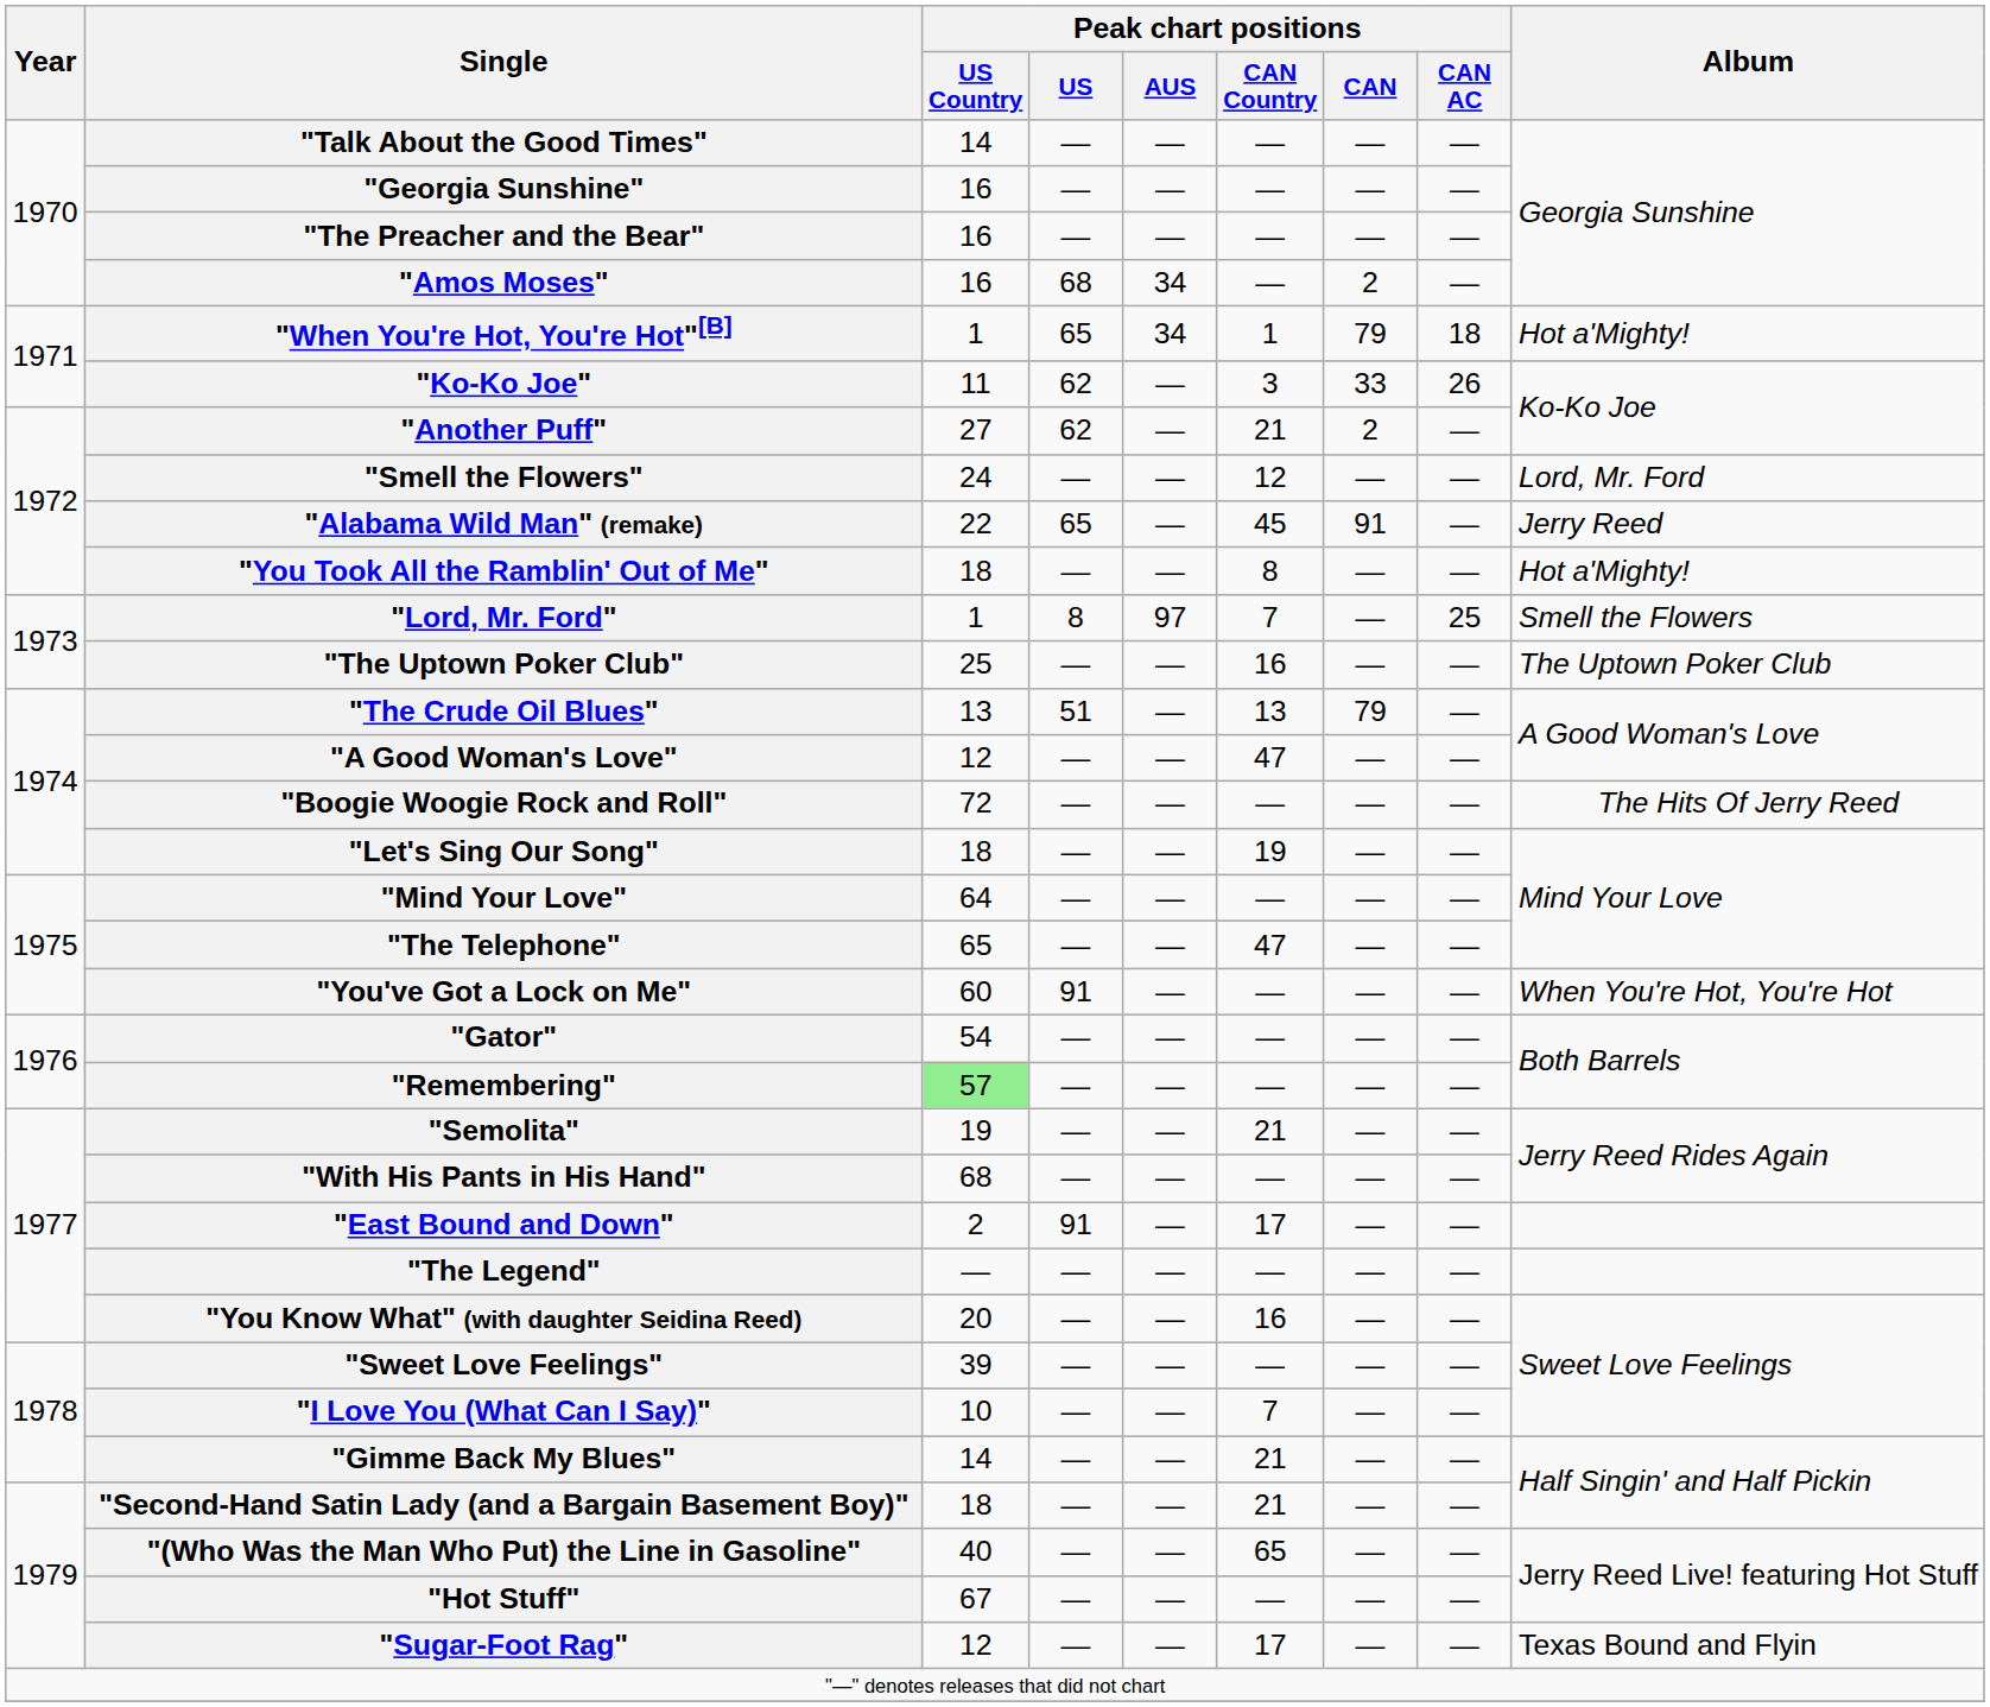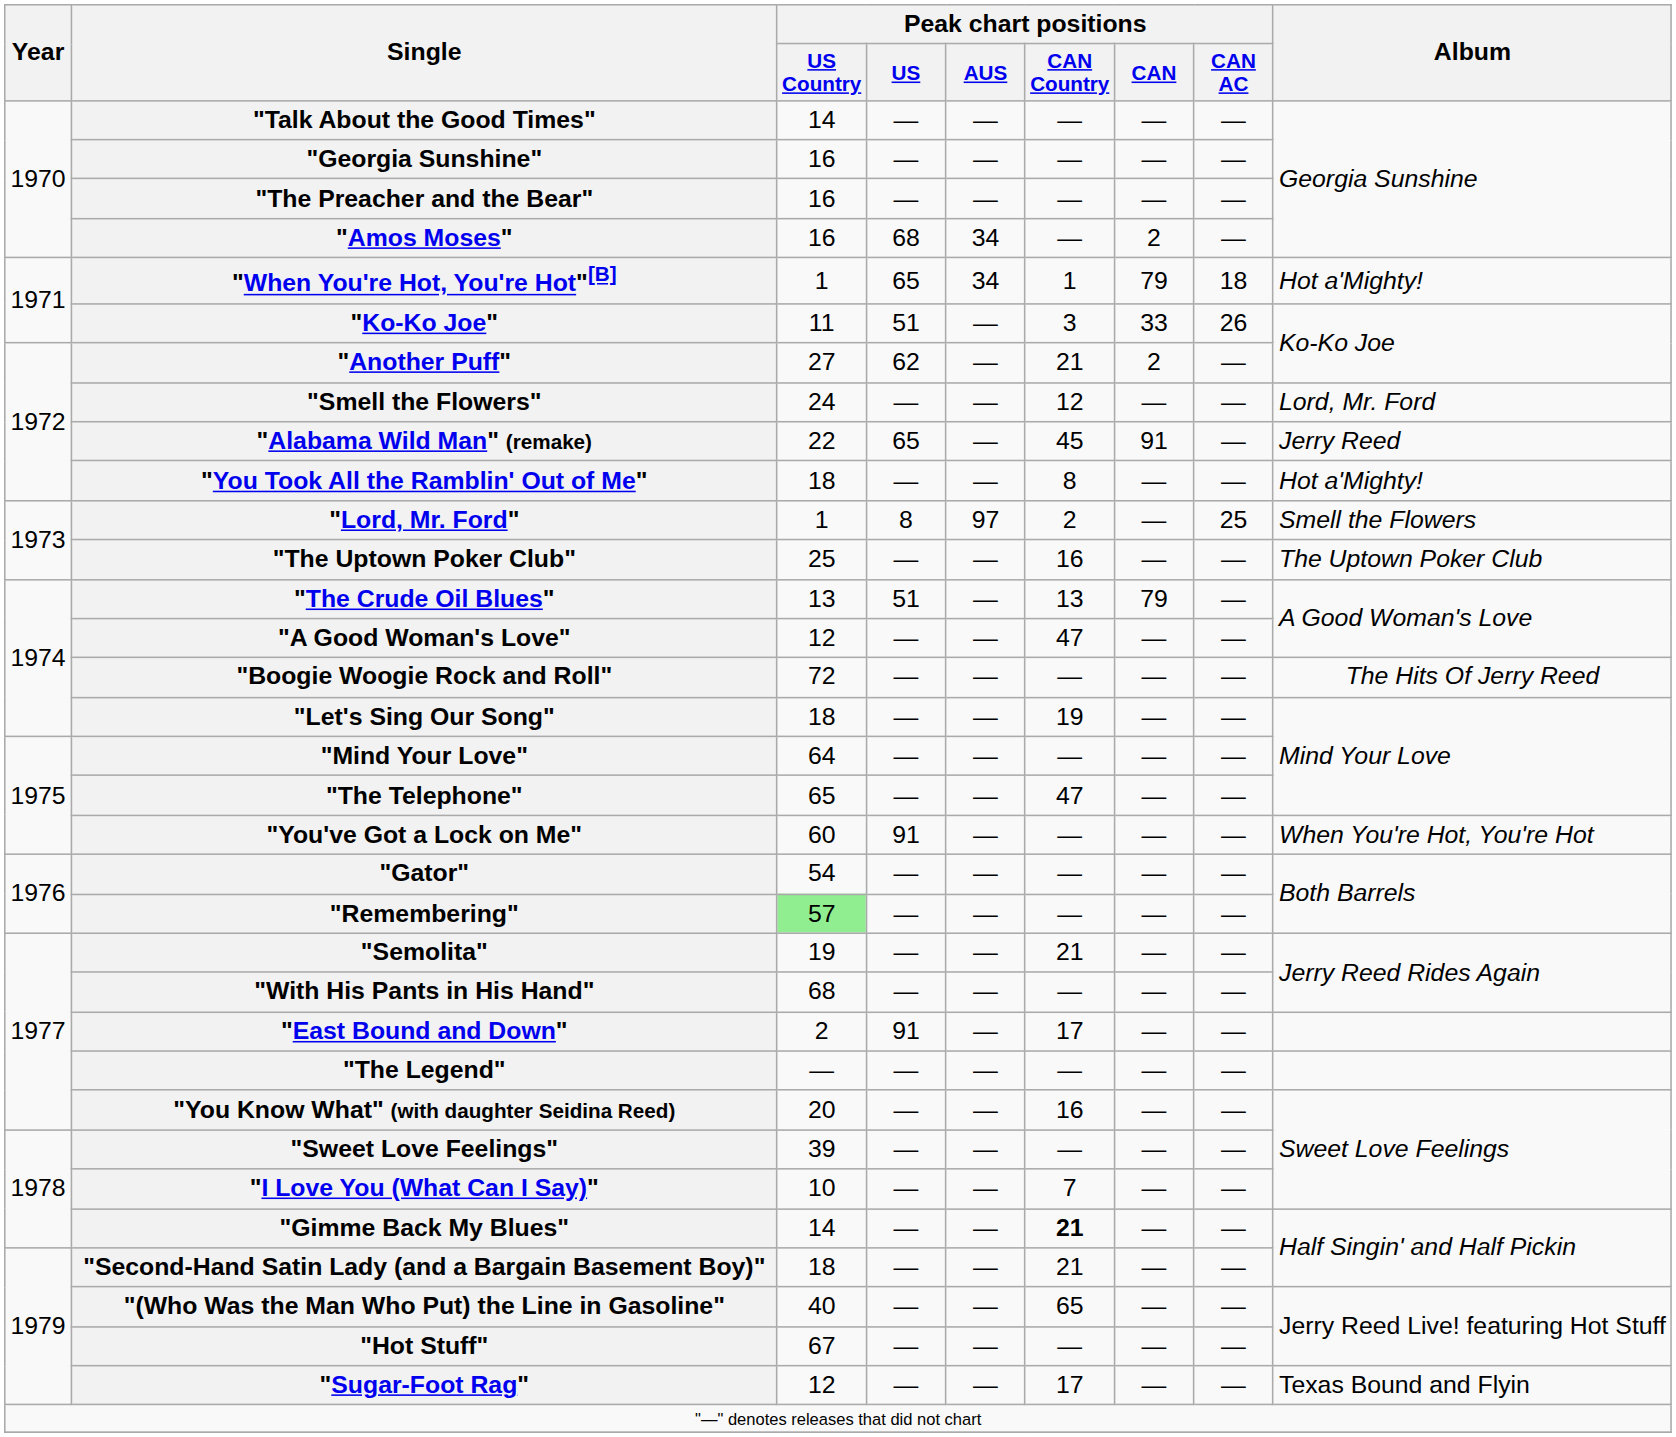"Ko-Ko Joe" | Peak chart positions / US: 62 -> 51
"Lord, Mr. Ford" | Peak chart positions / CAN Country: 7 -> 2
"Gimme Back My Blues" | Peak chart positions / CAN Country: normal -> bold
